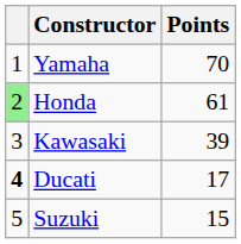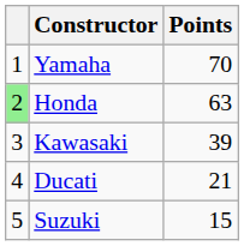Honda | Points: 61 -> 63
Ducati | column 1: bold -> normal
Ducati | Points: 17 -> 21
